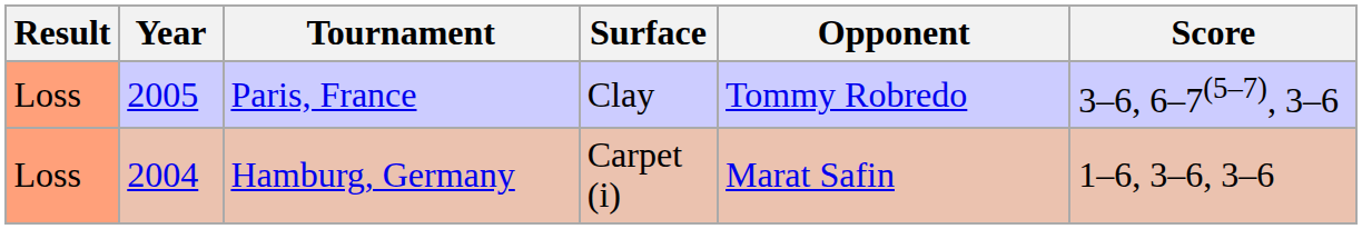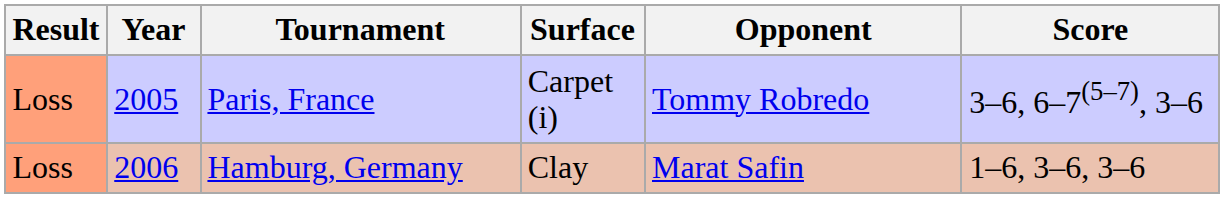Paris, France | Surface: Clay -> Carpet (i)
Hamburg, Germany | Year: 2004 -> 2006
Hamburg, Germany | Surface: Carpet (i) -> Clay
